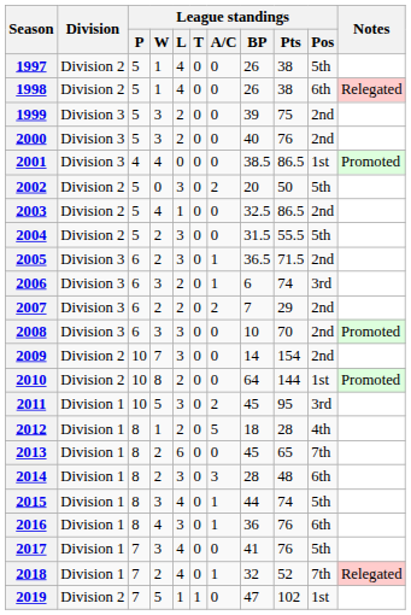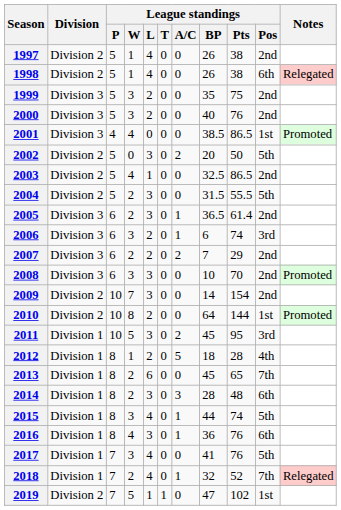1997 | League standings / Pos: 5th -> 2nd
1999 | League standings / BP: 39 -> 35
2005 | League standings / Pts: 71.5 -> 61.4
